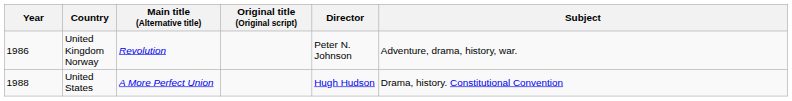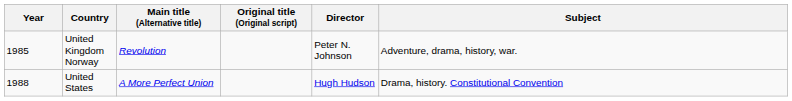United Kingdom Norway | Year: 1986 -> 1985
